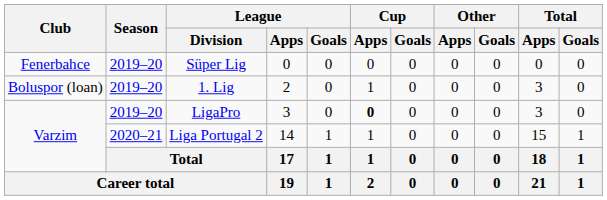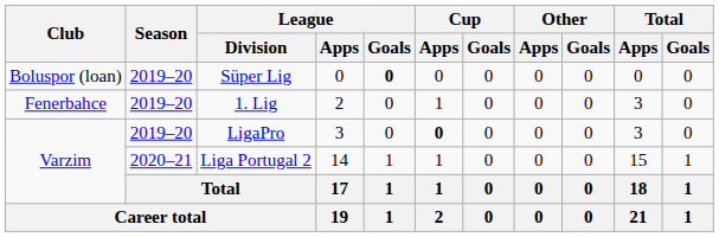Süper Lig | Club: Fenerbahce -> Boluspor (loan)
Süper Lig | League / Goals: normal -> bold
1. Lig | Club: Boluspor (loan) -> Fenerbahce
